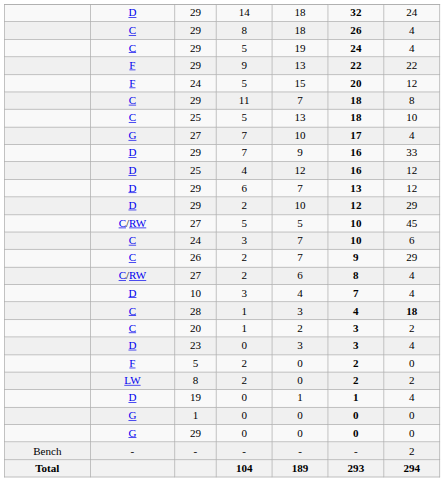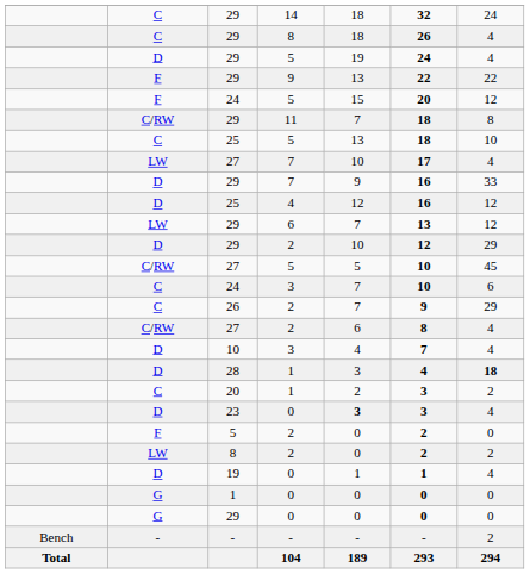29 / 14 | column 2: D -> C
29 / 5 | column 2: C -> D
29 / 11 | column 2: C -> C/RW
27 / 7 | column 2: G -> LW
29 / 6 | column 2: D -> LW
28 | column 2: C -> D
23 | column 5: normal -> bold
